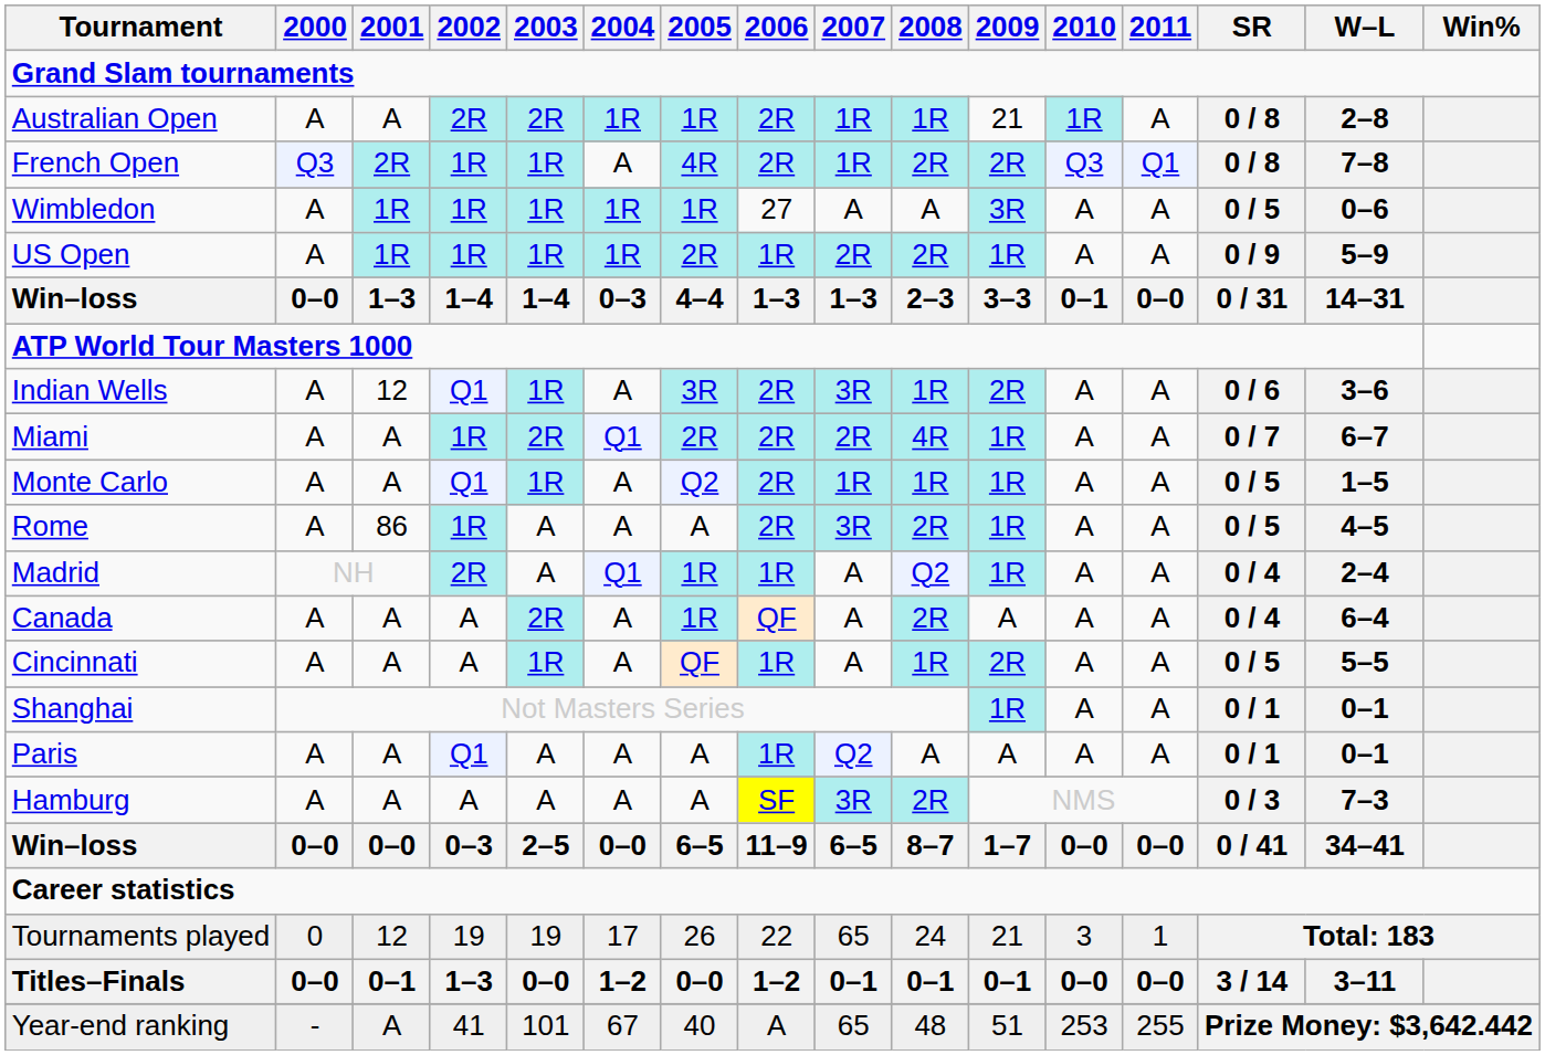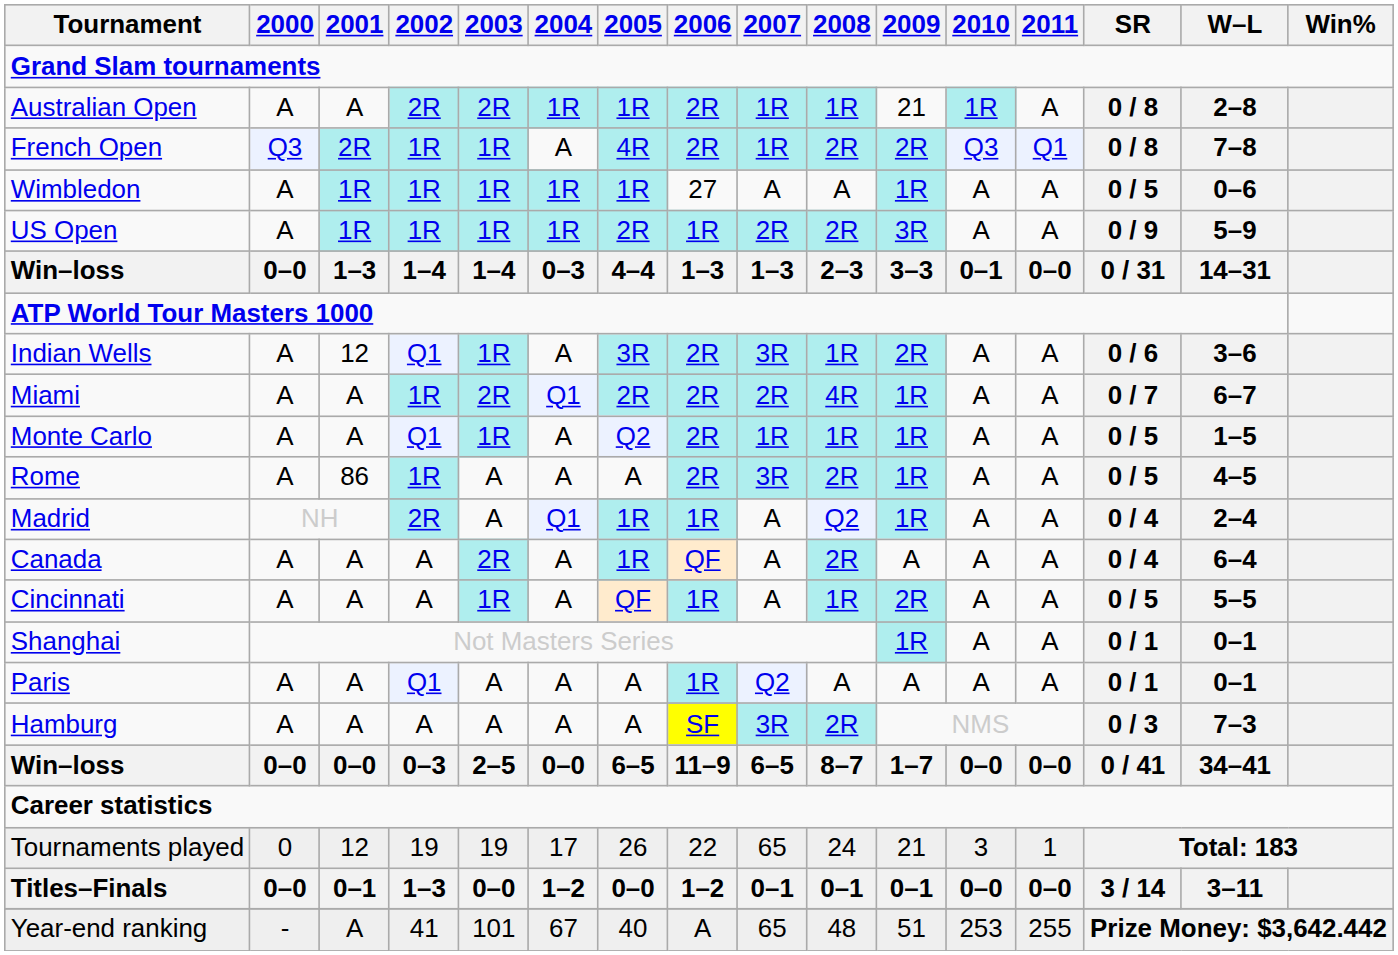Wimbledon | 2009: 3R -> 1R
US Open | 2009: 1R -> 3R
